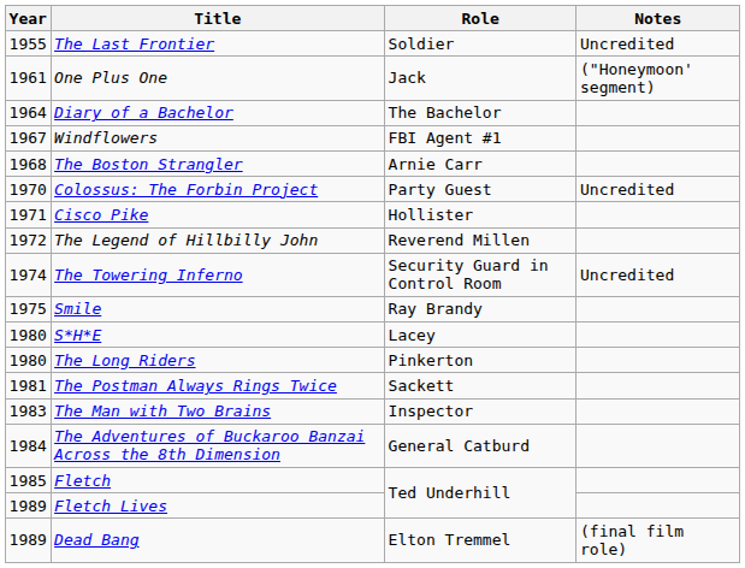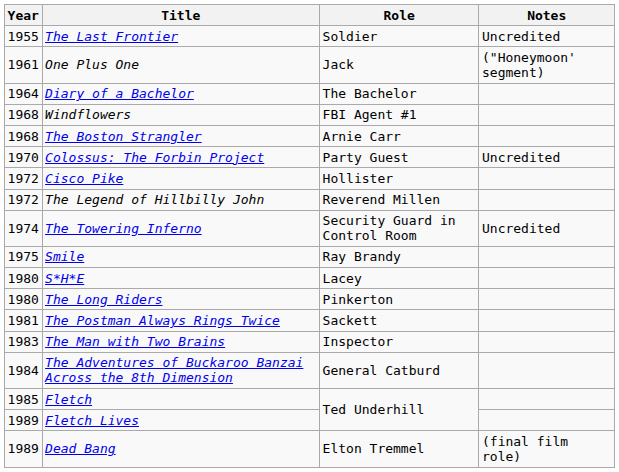Windflowers | Year: 1967 -> 1968
Cisco Pike | Year: 1971 -> 1972
